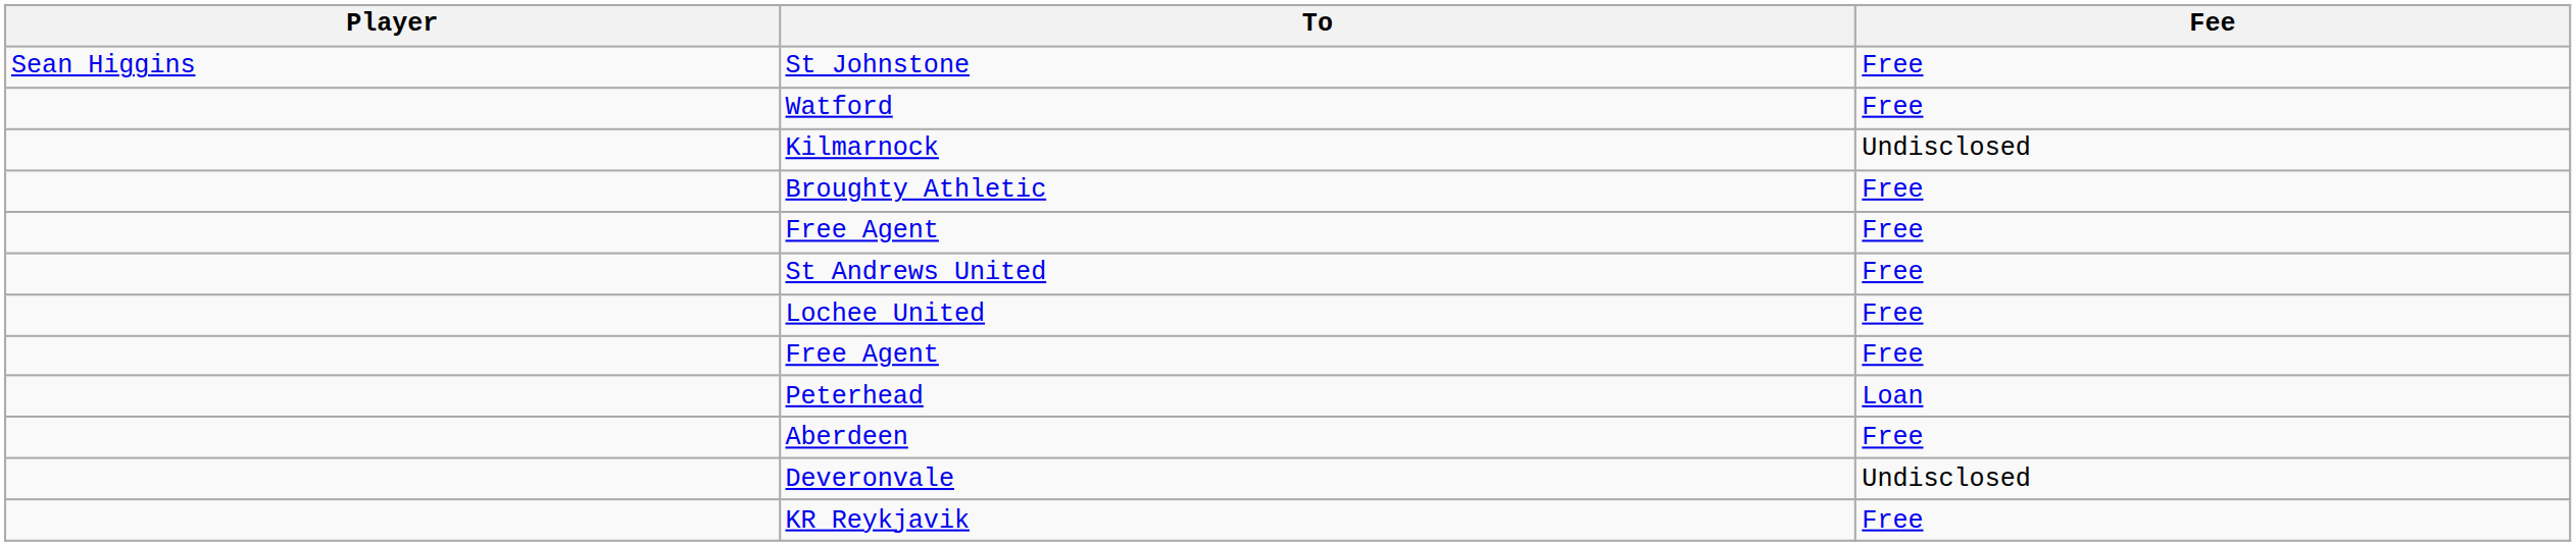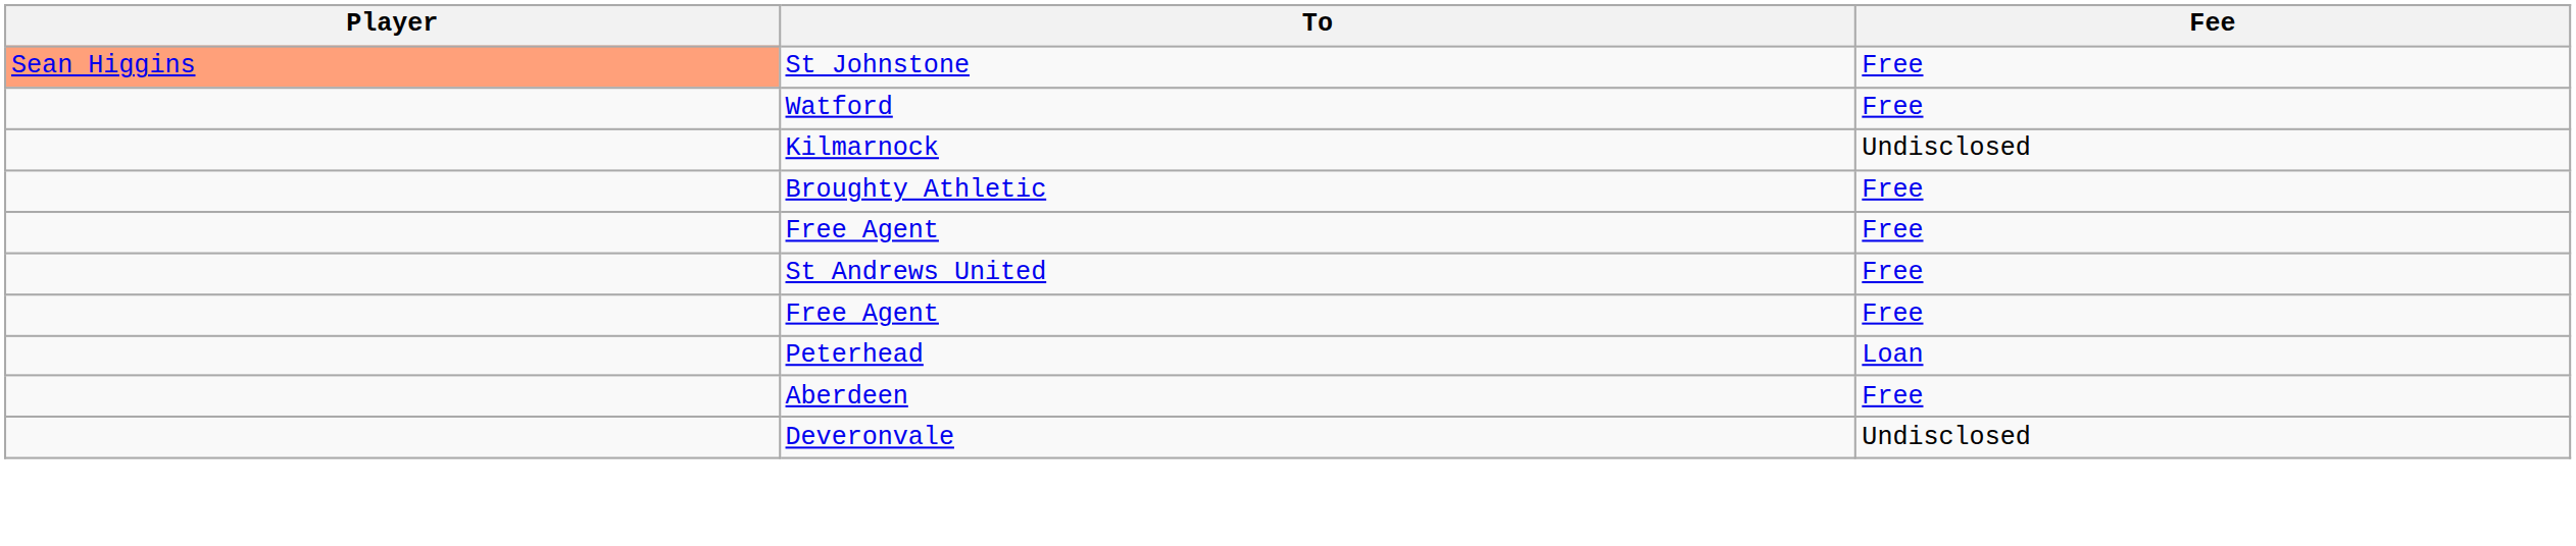St Johnstone | Player: no background -> lightsalmon background
- row: Lochee United | Free
- row: KR Reykjavik | Free
